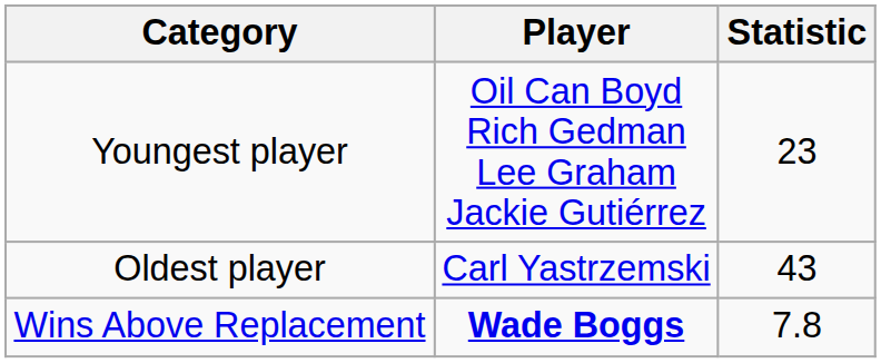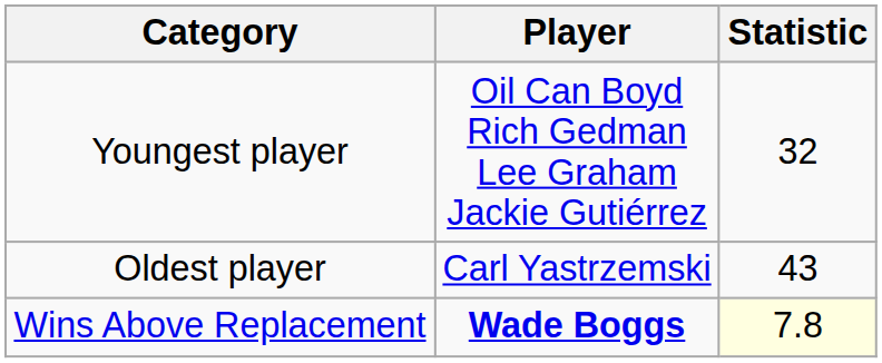Youngest player | Statistic: 23 -> 32
Wins Above Replacement | Statistic: no background -> lightyellow background
